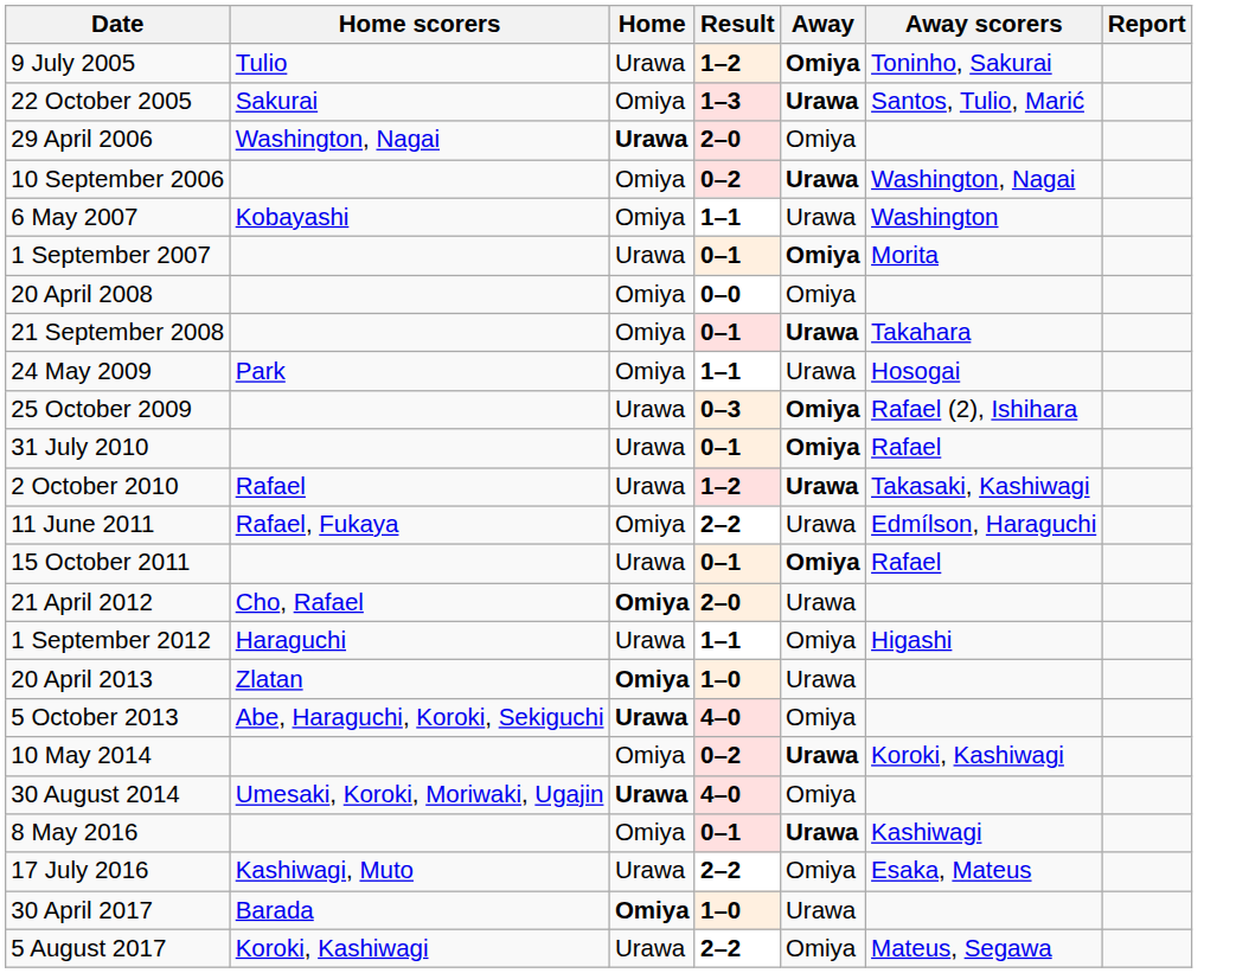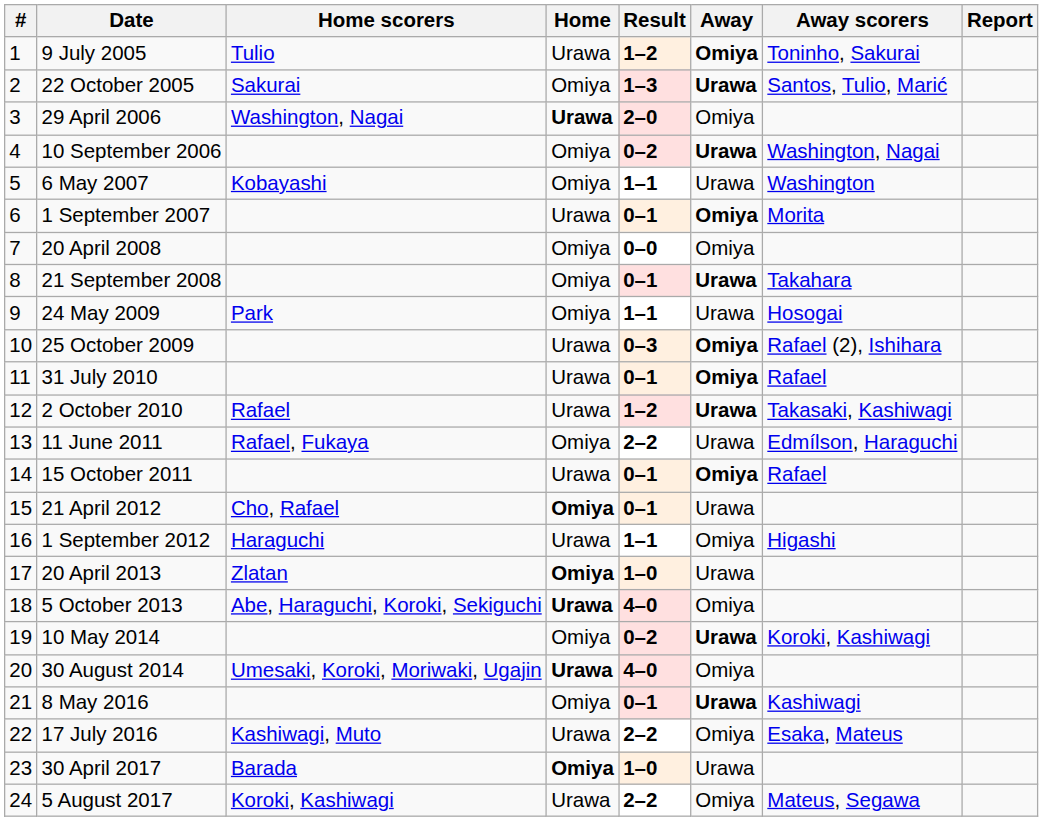+ column: # | 1 | 2 | 3 | 4 | 5 | 6 | 7 | 8 | 9 | 10 | 11 | 12 | 13 | 14 | 15 | 16 | 17 | 18 | 19 | 20 | 21 | 22 | 23 | 24
21 April 2012 | Result: 2–0 -> 0–1
